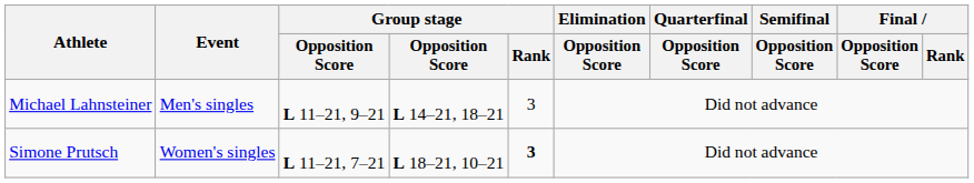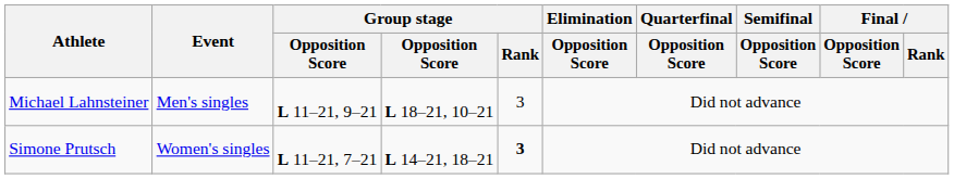Michael Lahnsteiner | column 4: L 14–21, 18–21 -> L 18–21, 10–21
Simone Prutsch | column 4: L 18–21, 10–21 -> L 14–21, 18–21
